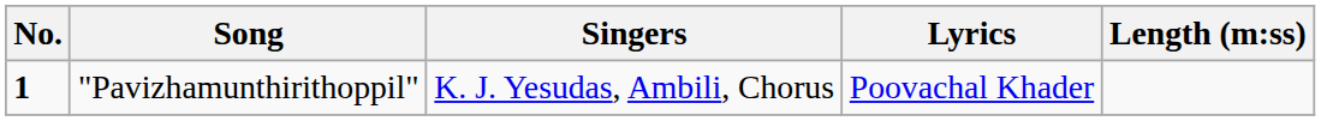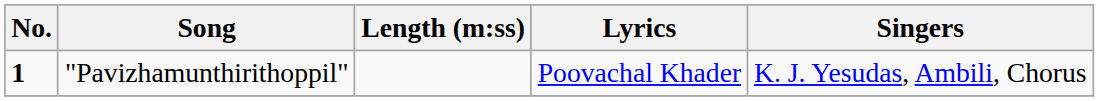columns swapped: Singers <-> Length (m:ss)
